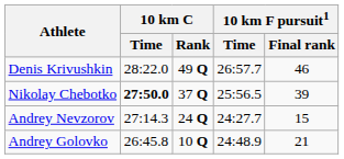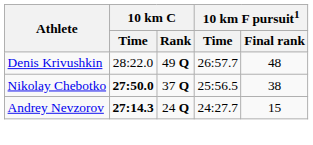Denis Krivushkin | 10 km F pursuit1 / Final rank: 46 -> 48
Nikolay Chebotko | 10 km F pursuit1 / Final rank: 39 -> 38
Andrey Nevzorov | 10 km C / Time: normal -> bold
- row: Andrey Golovko | 26:45.8 | 10 Q | 24:48.9 | 21
